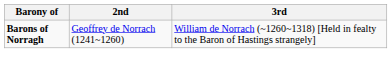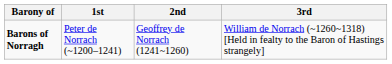+ column: 1st | Peter de Norrach (~1200–1241)
